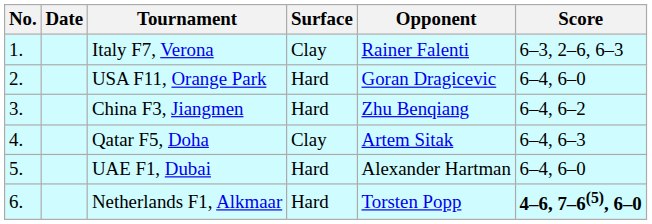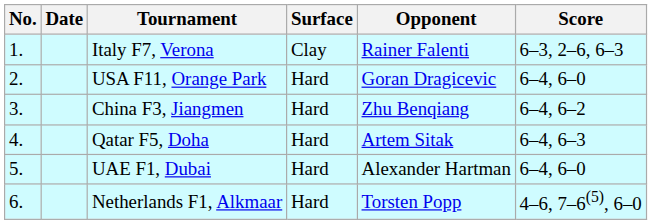Qatar F5, Doha | Surface: Clay -> Hard
Netherlands F1, Alkmaar | Score: bold -> normal
